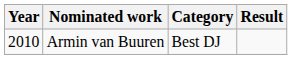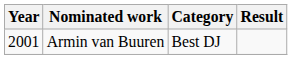Armin van Buuren / Best DJ | Year: 2010 -> 2001
